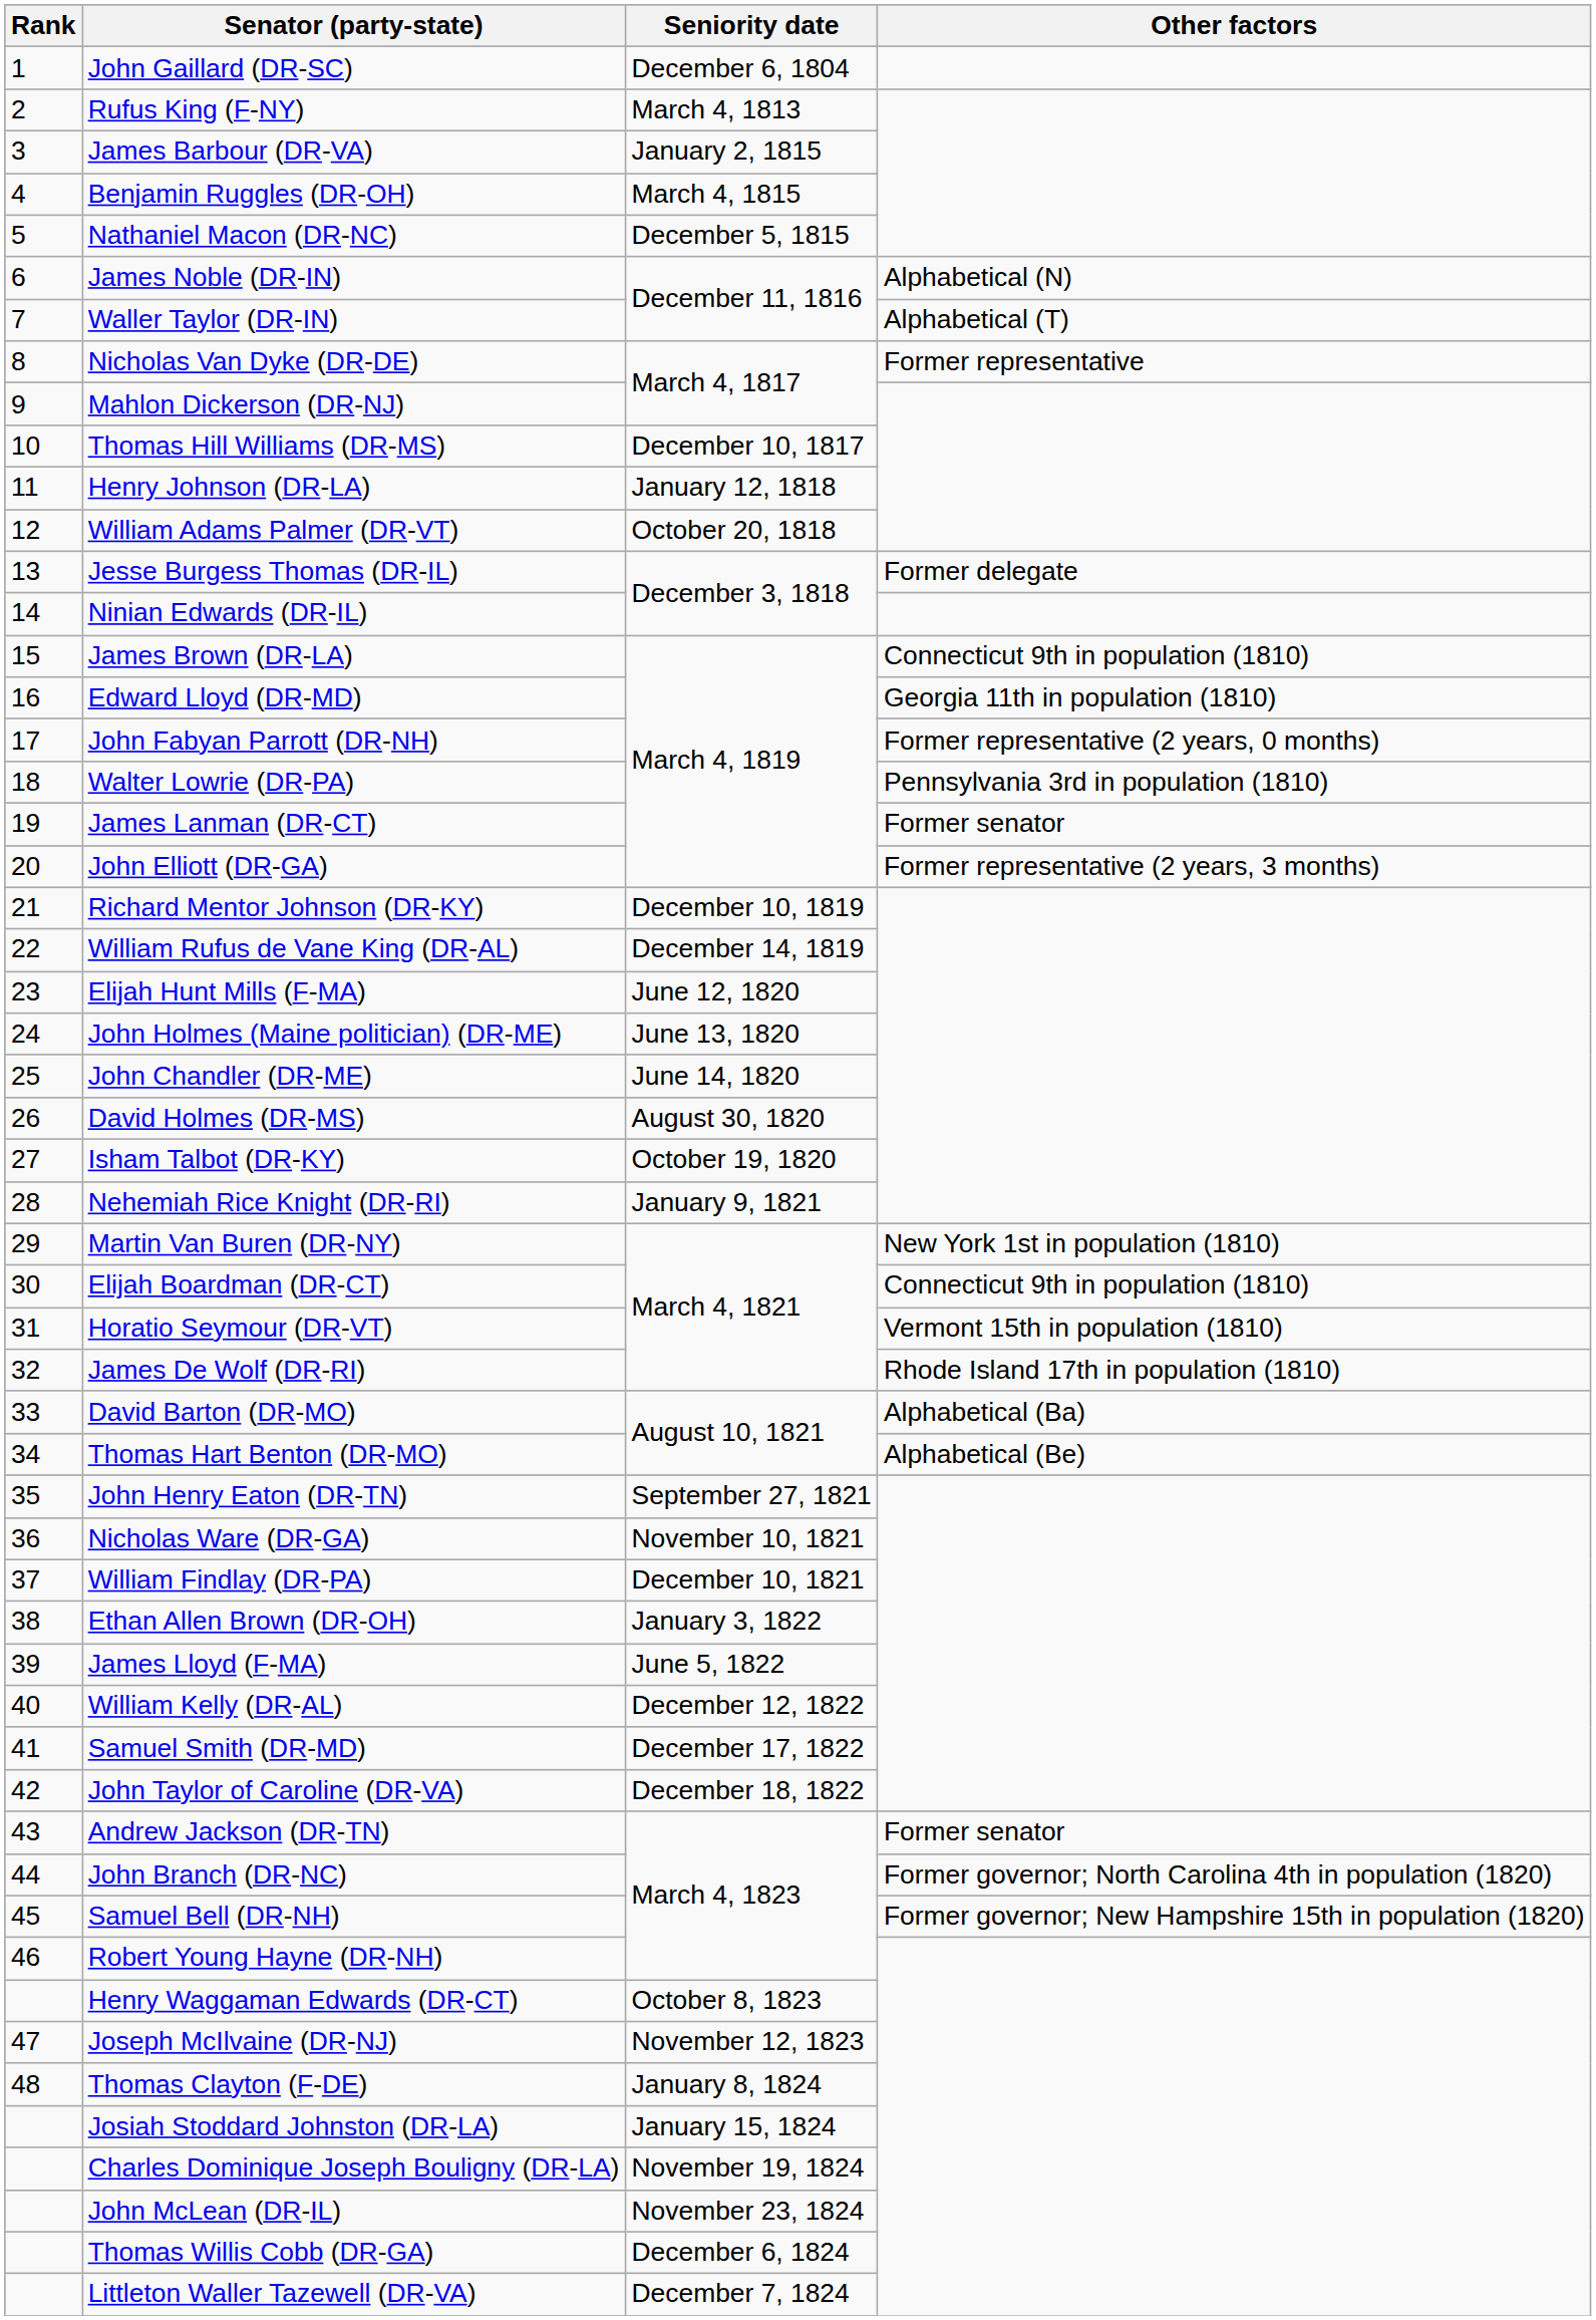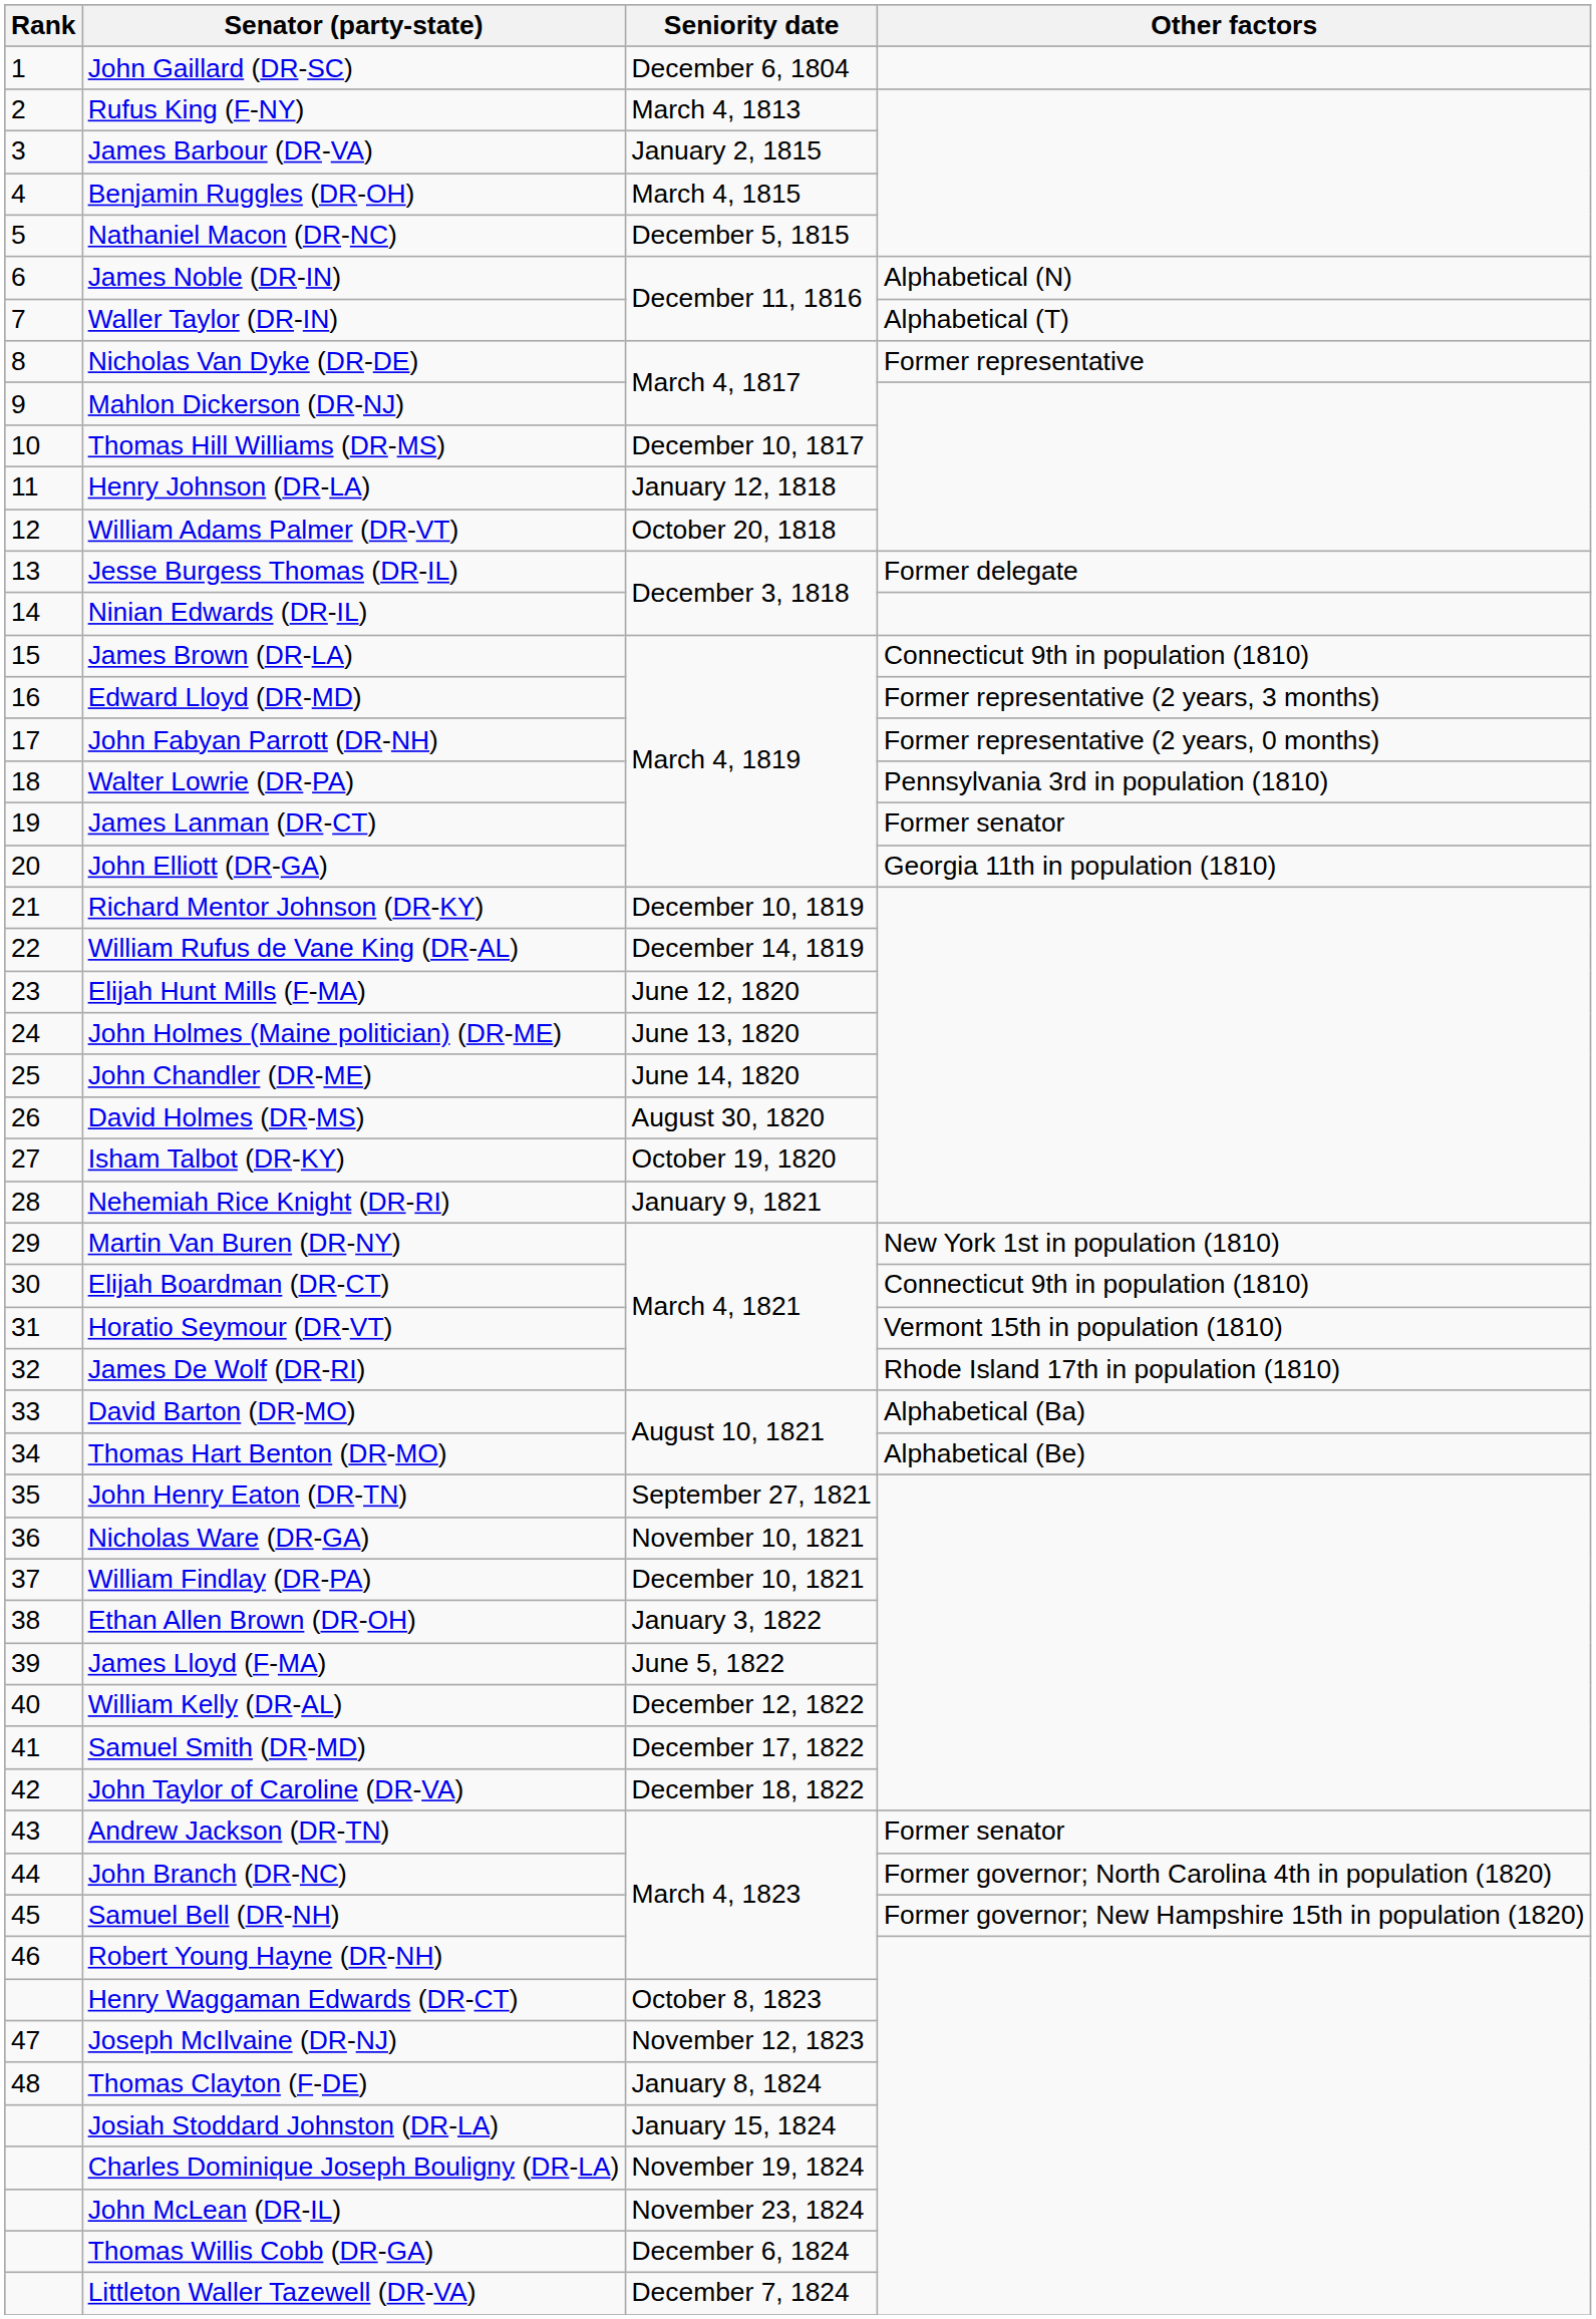Edward Lloyd (DR-MD) | Other factors: Georgia 11th in population (1810) -> Former representative (2 years, 3 months)
John Elliott (DR-GA) | Other factors: Former representative (2 years, 3 months) -> Georgia 11th in population (1810)
